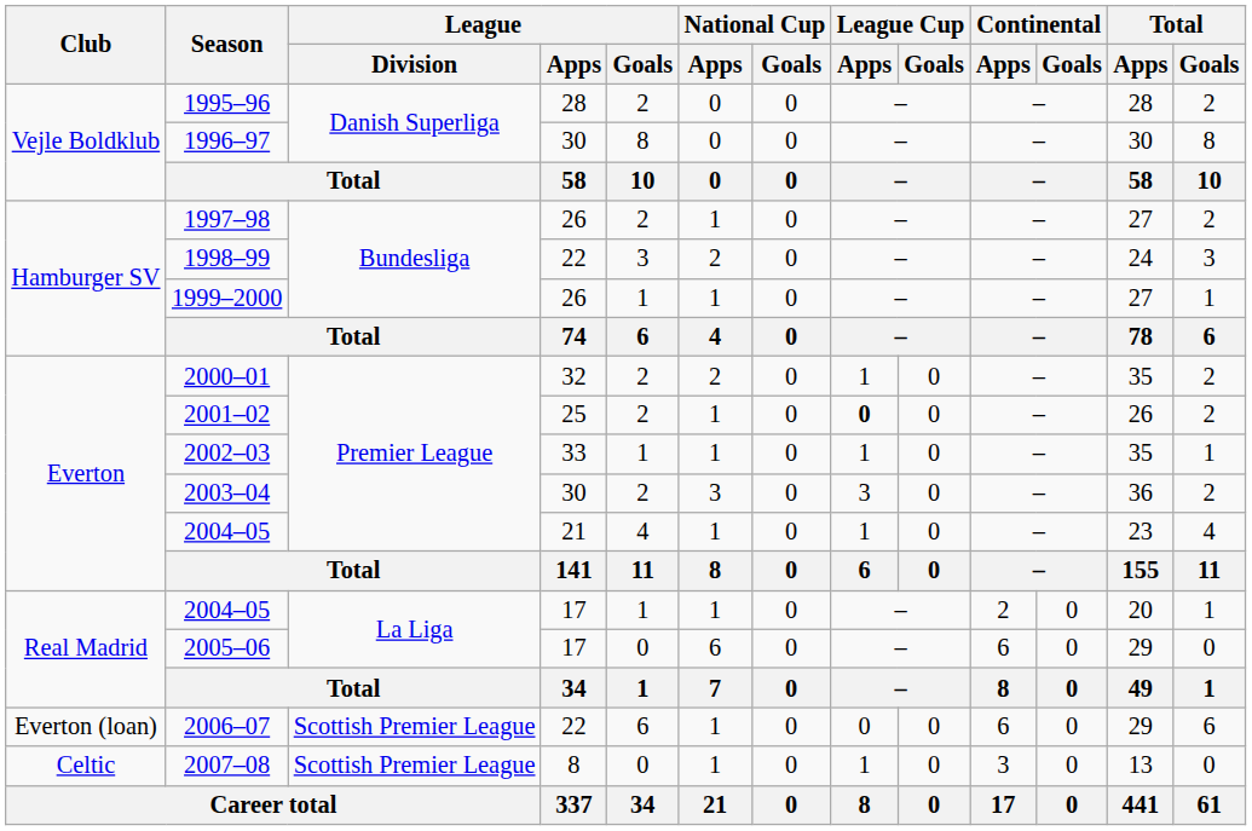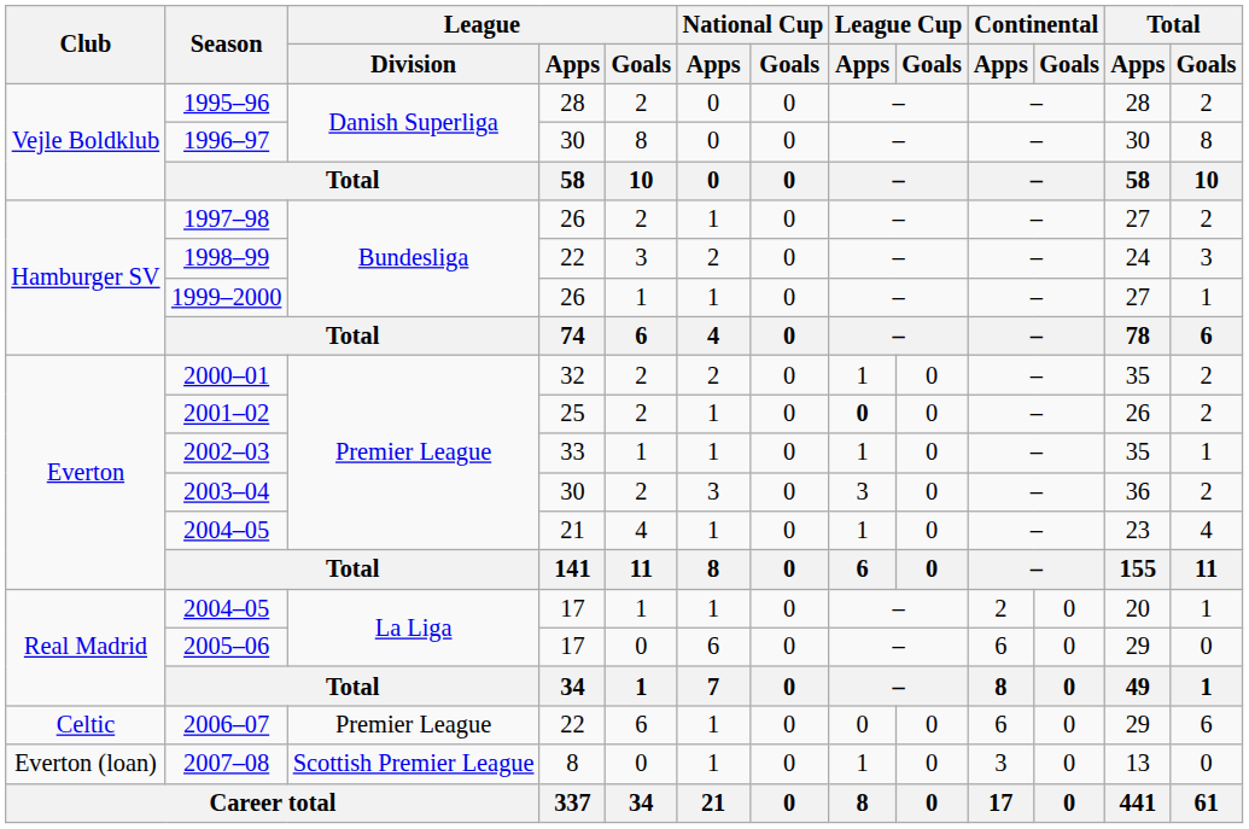2006–07 | Club: Everton (loan) -> Celtic
2006–07 | League / Division: Scottish Premier League -> Premier League
2007–08 | Club: Celtic -> Everton (loan)
